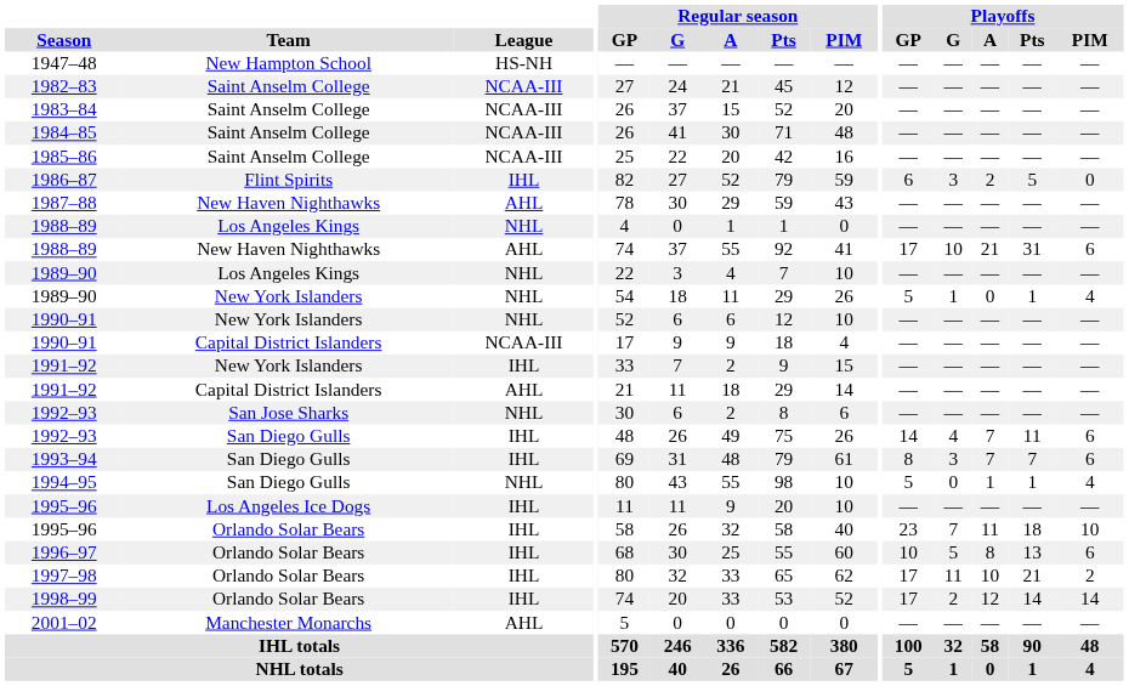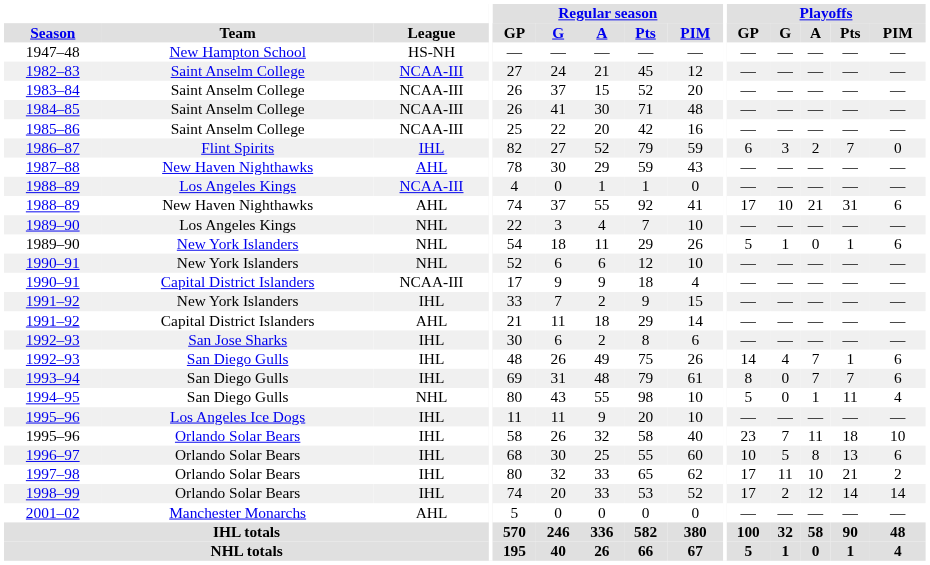1986–87 | Playoffs / Pts: 5 -> 7
1988–89 / Los Angeles Kings | League: NHL -> NCAA-III
1989–90 / New York Islanders | Playoffs / PIM: 4 -> 6
1992–93 / San Jose Sharks | League: NHL -> IHL
1992–93 / San Diego Gulls | Playoffs / Pts: 11 -> 1
1993–94 | Playoffs / G: 3 -> 0
1994–95 | Playoffs / Pts: 1 -> 11
